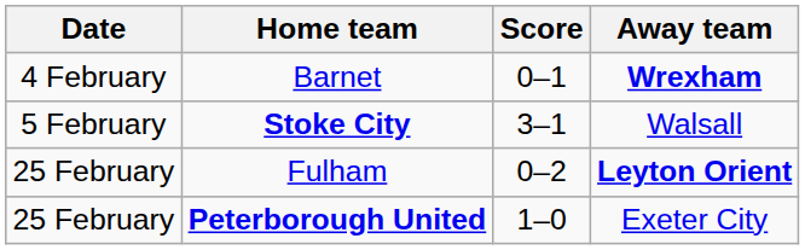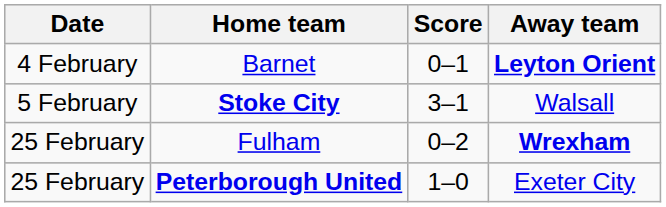Barnet | Away team: Wrexham -> Leyton Orient
Fulham | Away team: Leyton Orient -> Wrexham
